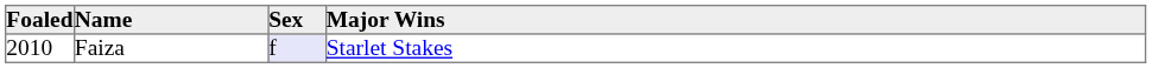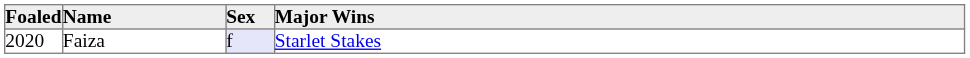Faiza | Foaled: 2010 -> 2020
